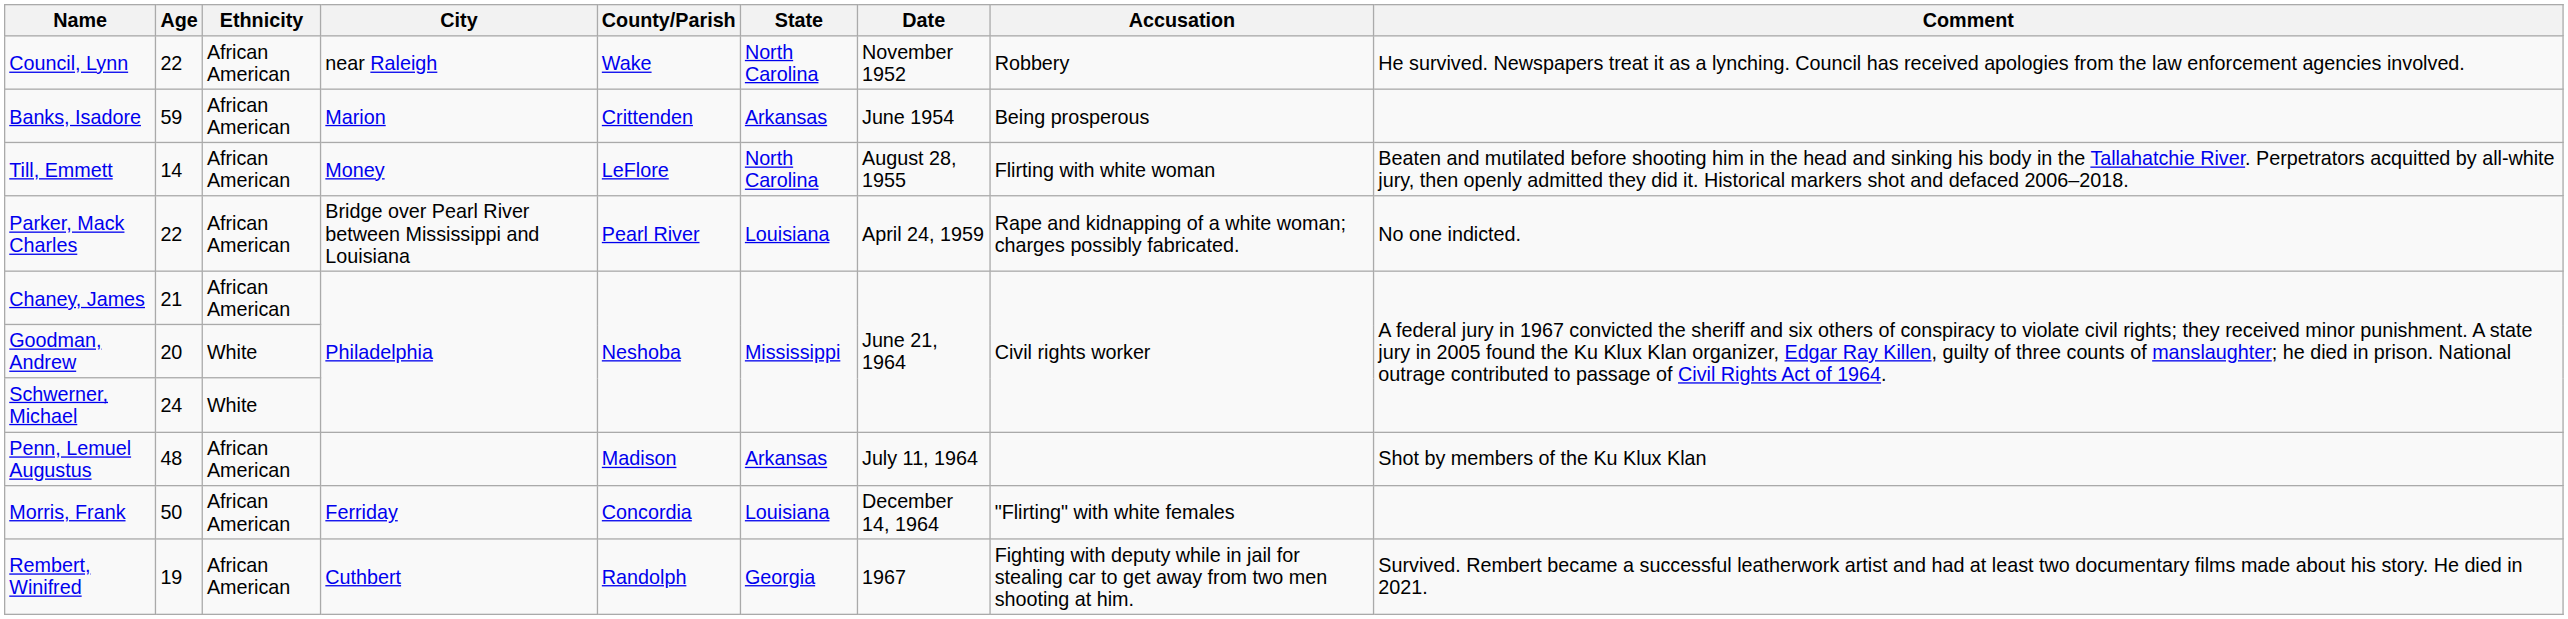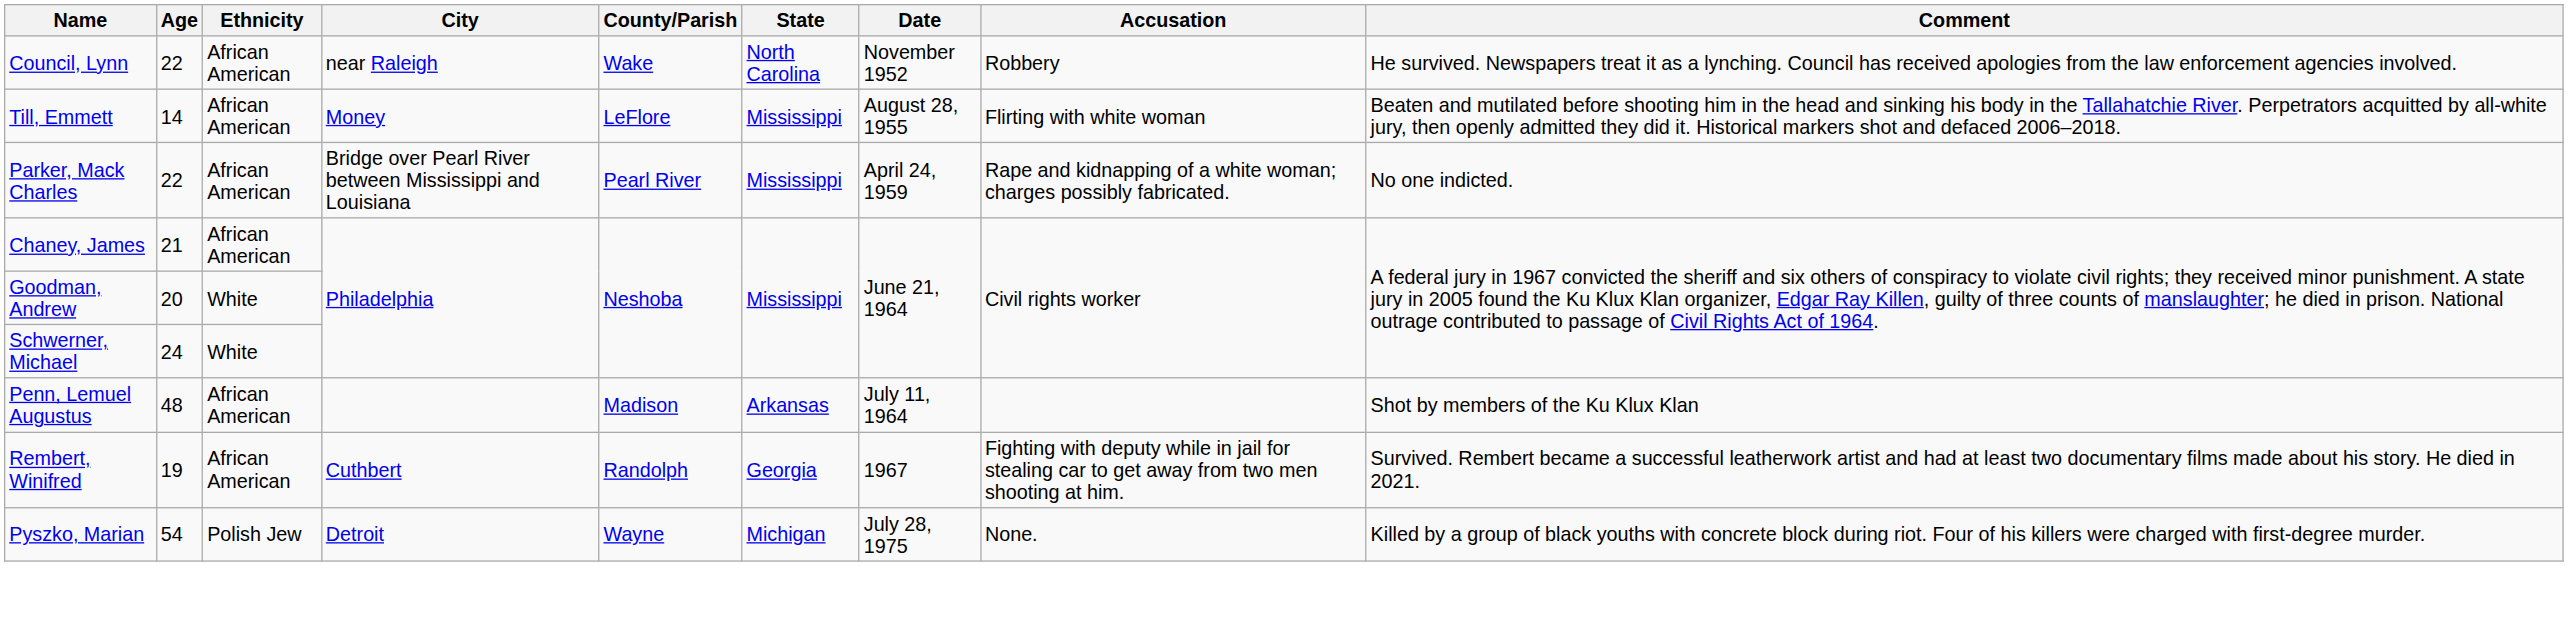- row: Banks, Isadore | 59 | African American | Marion | Crittenden | Arkansas | June 1954 | Being prosperous
Till, Emmett | State: North Carolina -> Mississippi
Parker, Mack Charles | State: Louisiana -> Mississippi
- row: Morris, Frank | 50 | African American | Ferriday | Concordia | Louisiana | December 14, 1964 | "Flirting" with white females
+ row: Pyszko, Marian | 54 | Polish Jew | Detroit | Wayne | Michigan | July 28, 1975 | None. | Killed by a group of black youths with concrete block during riot. Four of his killers were charged with first-degree murder.
